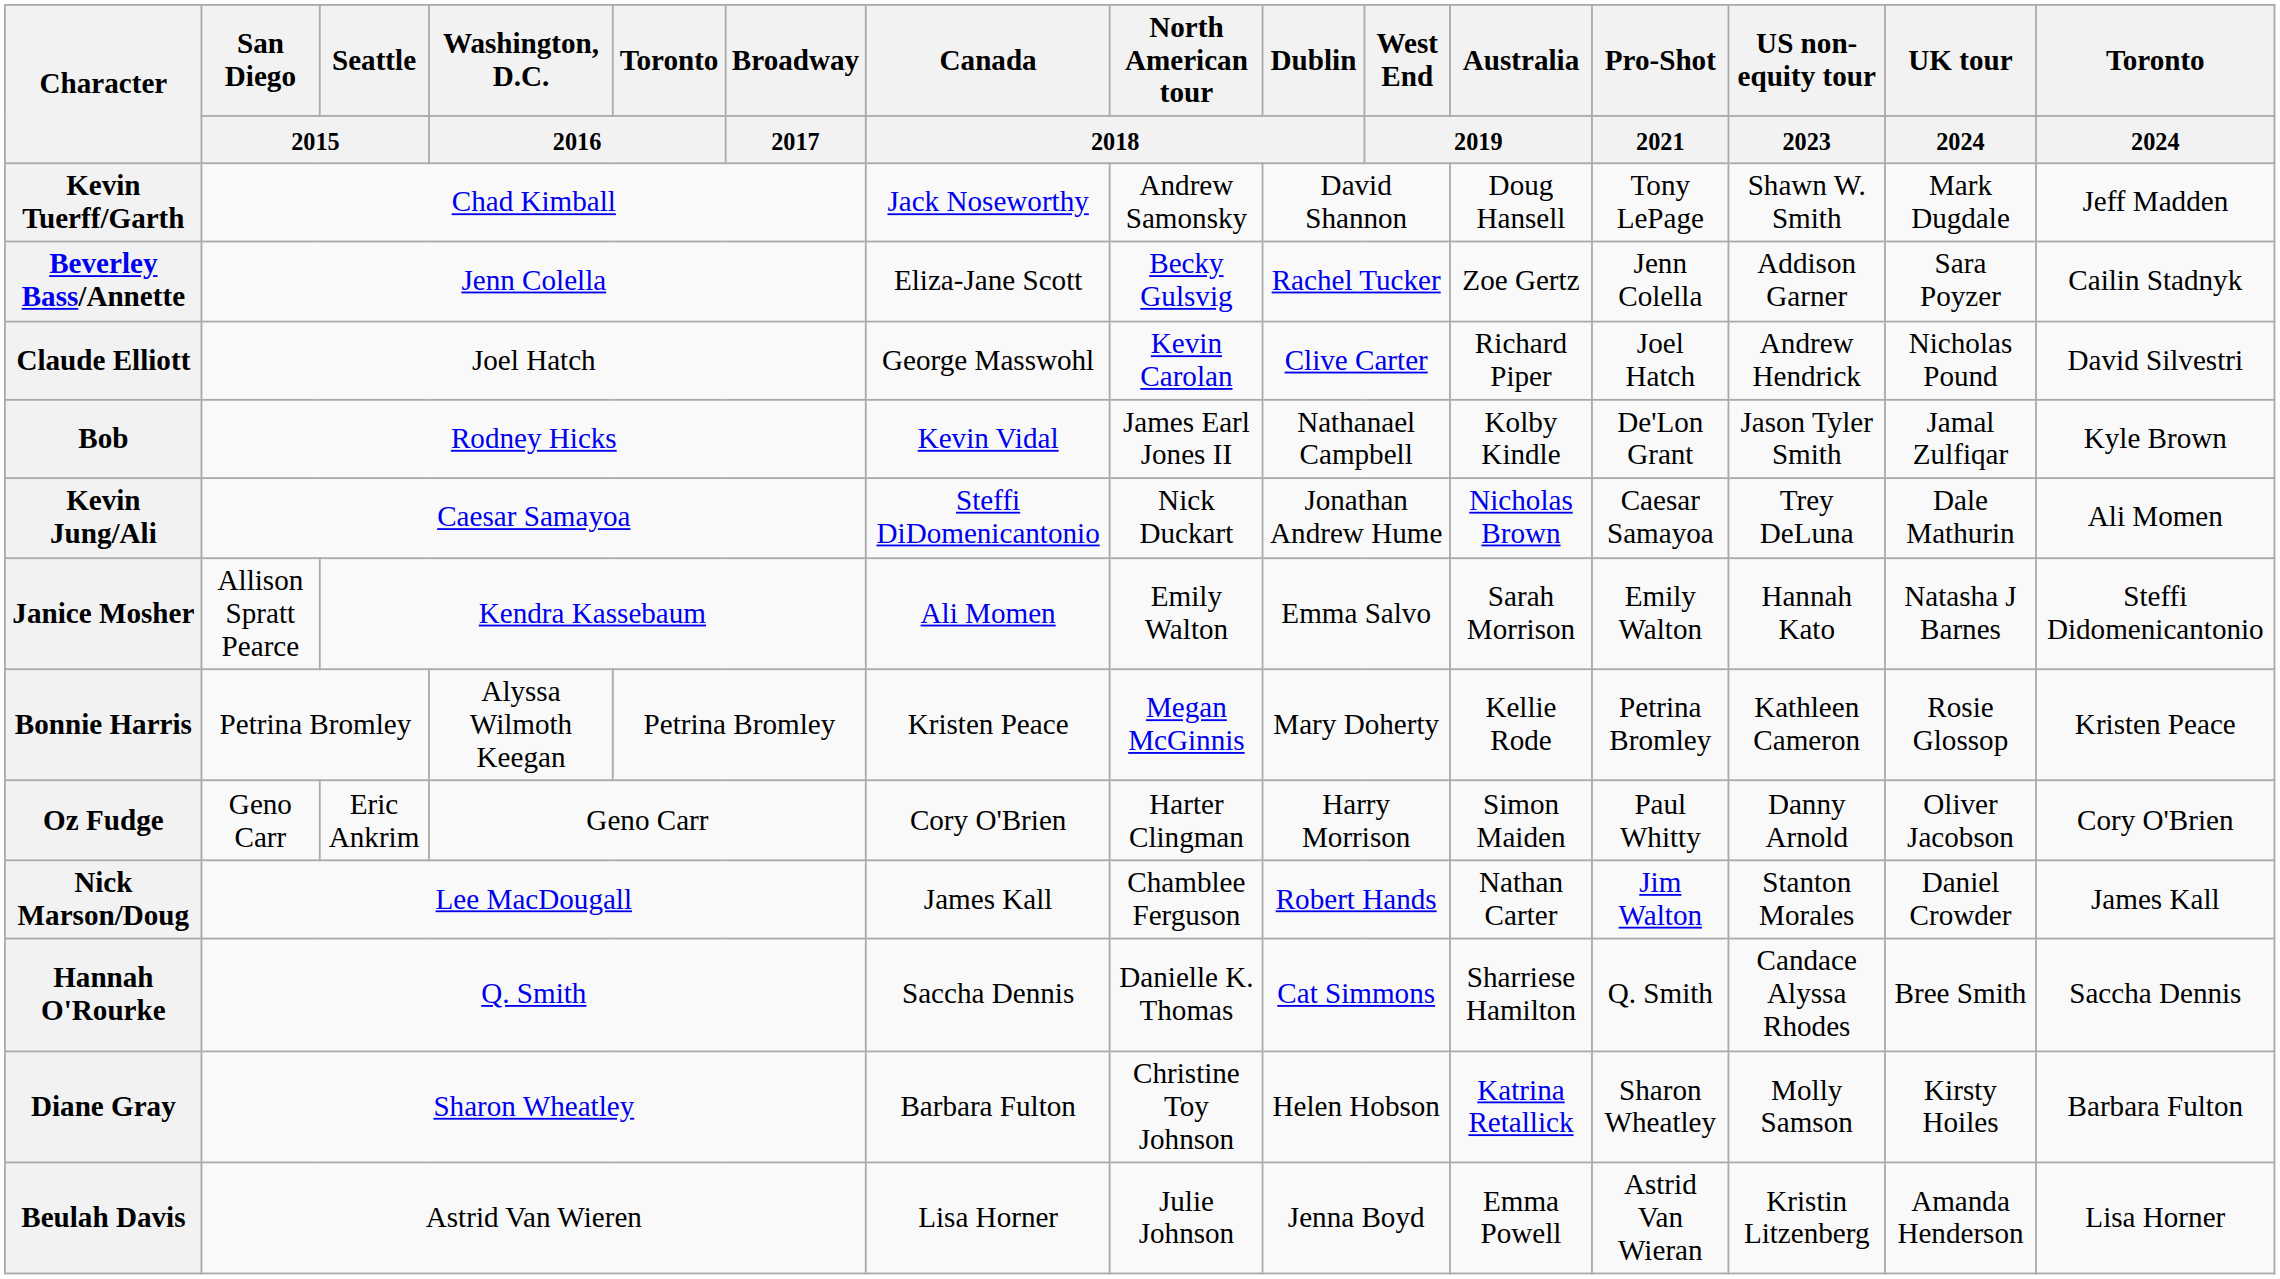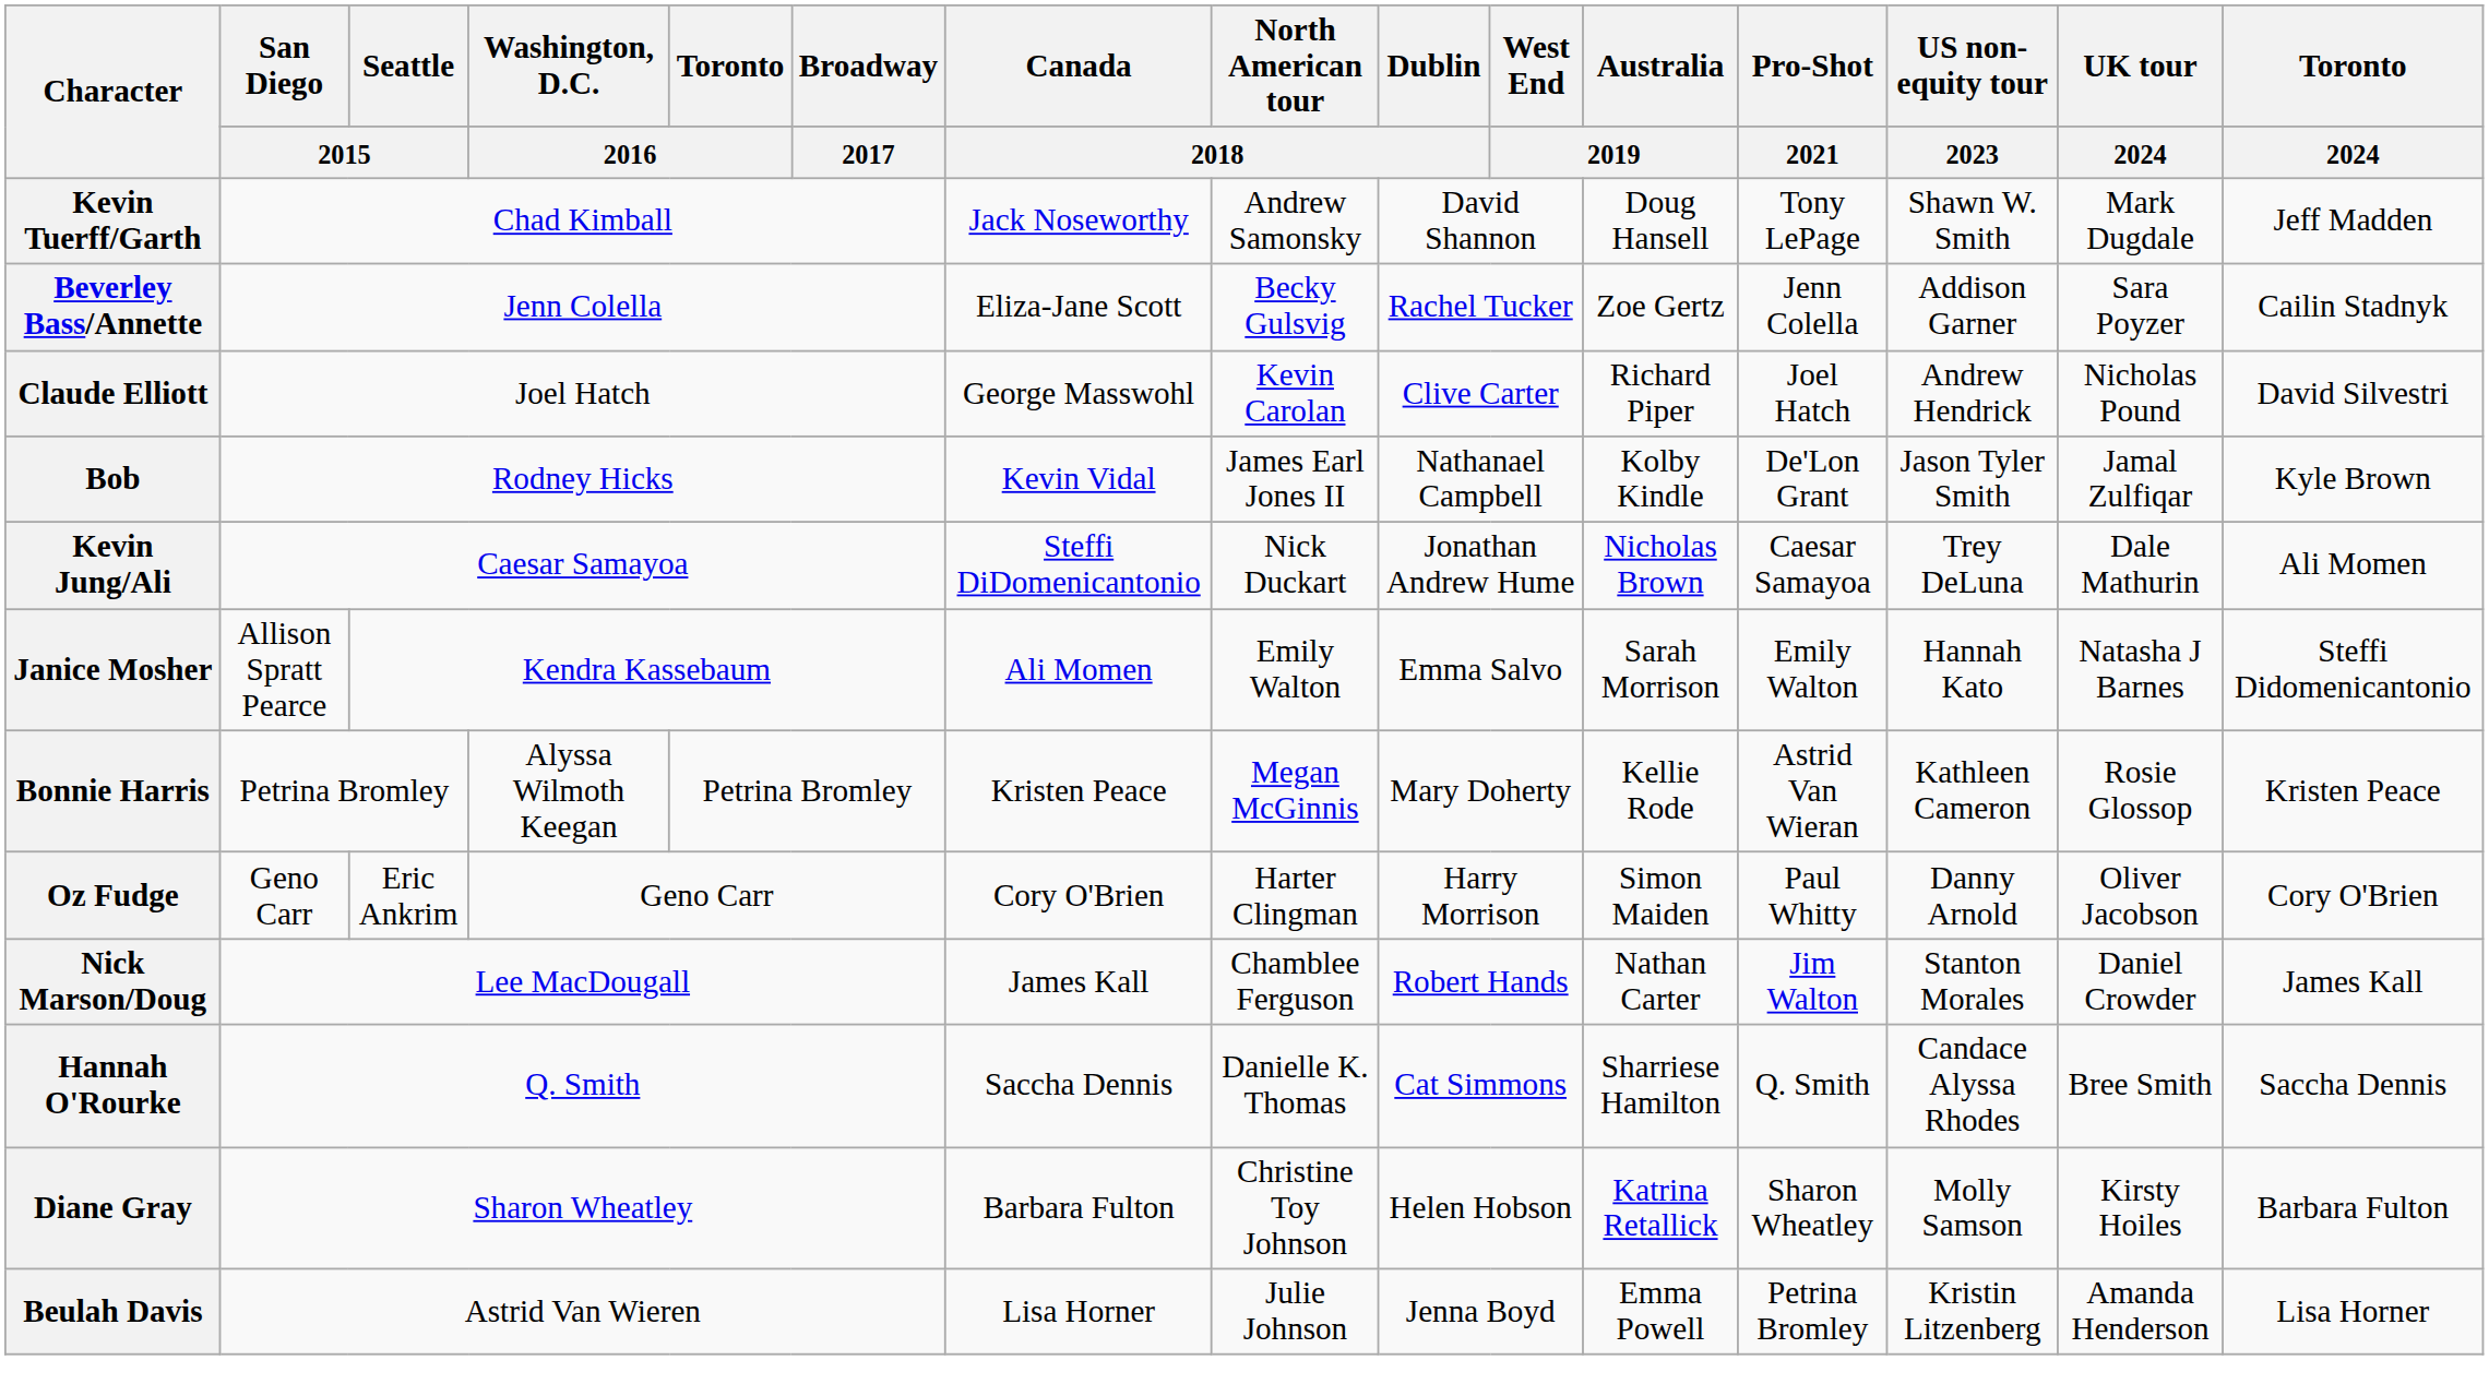Bonnie Harris | Pro-Shot / 2021: Petrina Bromley -> Astrid Van Wieran
Beulah Davis | Pro-Shot / 2021: Astrid Van Wieran -> Petrina Bromley
